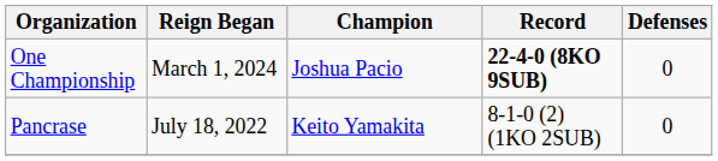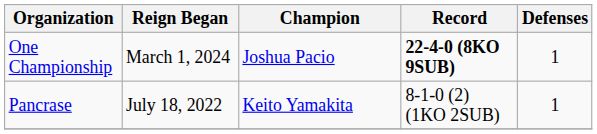One Championship | Defenses: 0 -> 1
Pancrase | Defenses: 0 -> 1
